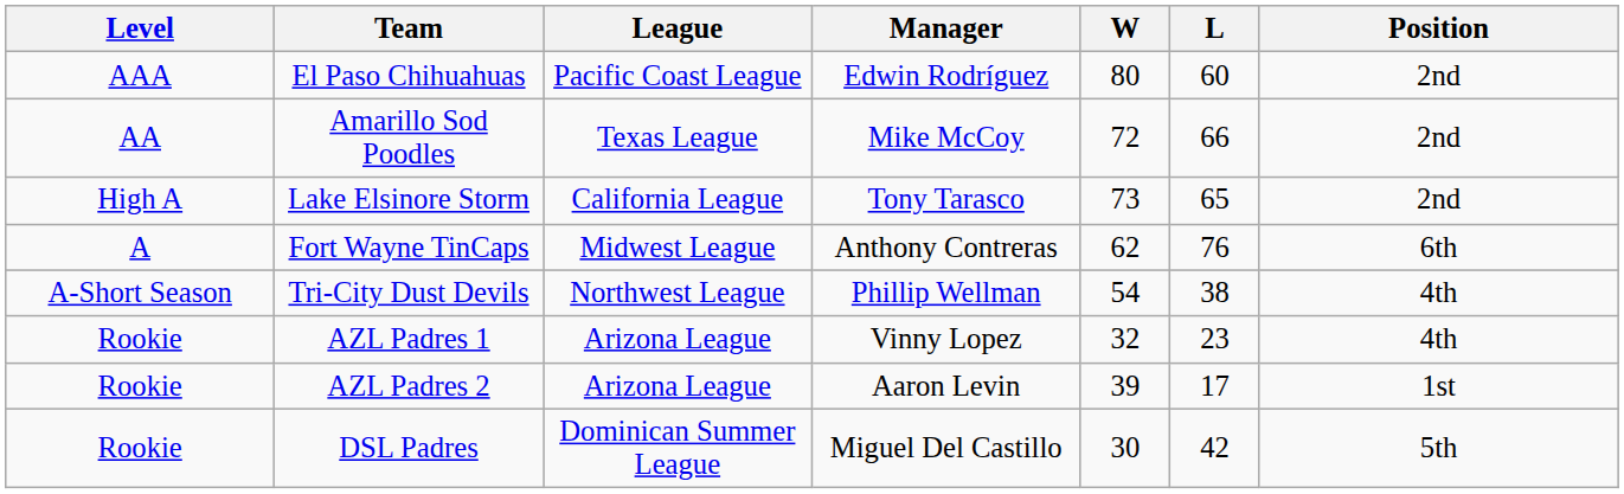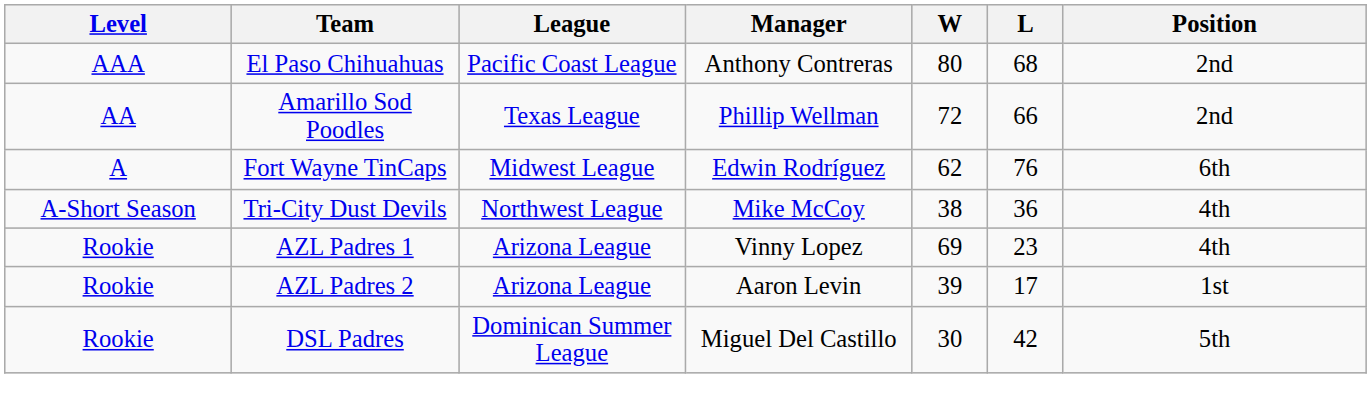El Paso Chihuahuas | Manager: Edwin Rodríguez -> Anthony Contreras
El Paso Chihuahuas | L: 60 -> 68
Amarillo Sod Poodles | Manager: Mike McCoy -> Phillip Wellman
- row: High A | Lake Elsinore Storm | California League | Tony Tarasco | 73 | 65 | 2nd
Fort Wayne TinCaps | Manager: Anthony Contreras -> Edwin Rodríguez
Tri-City Dust Devils | Manager: Phillip Wellman -> Mike McCoy
Tri-City Dust Devils | W: 54 -> 38
Tri-City Dust Devils | L: 38 -> 36
AZL Padres 1 | W: 32 -> 69
